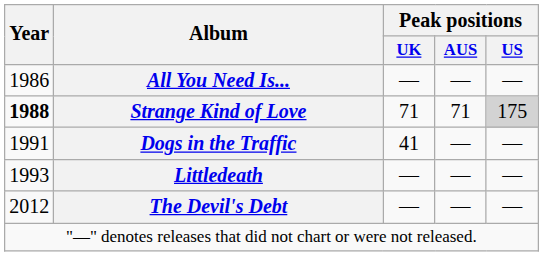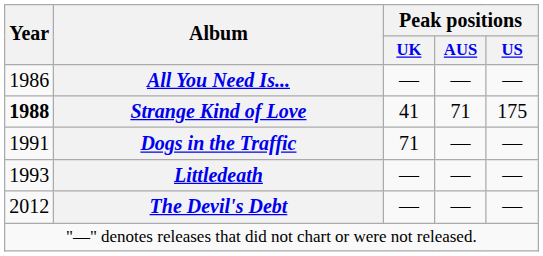Strange Kind of Love | Peak positions / UK: 71 -> 41
Strange Kind of Love | Peak positions / US: lightgrey background -> no background
Dogs in the Traffic | Peak positions / UK: 41 -> 71
